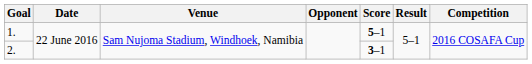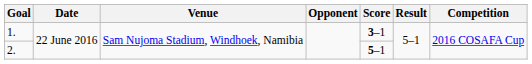1. | Score: 5–1 -> 3–1
2. | Score: 3–1 -> 5–1
